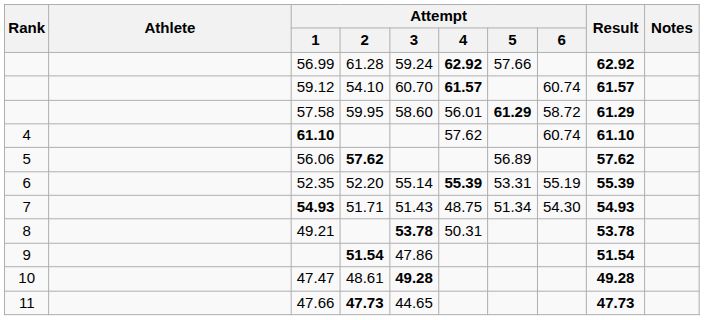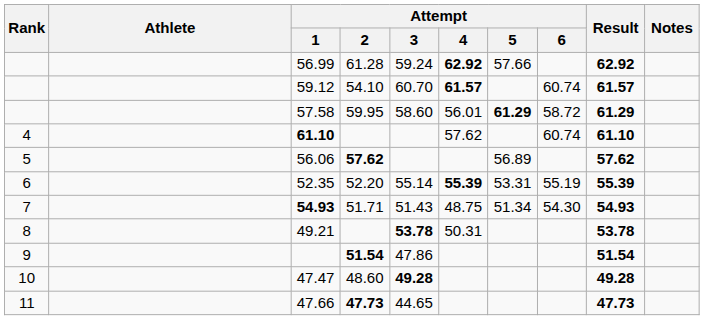47.47 | Attempt / 2: 48.61 -> 48.60
